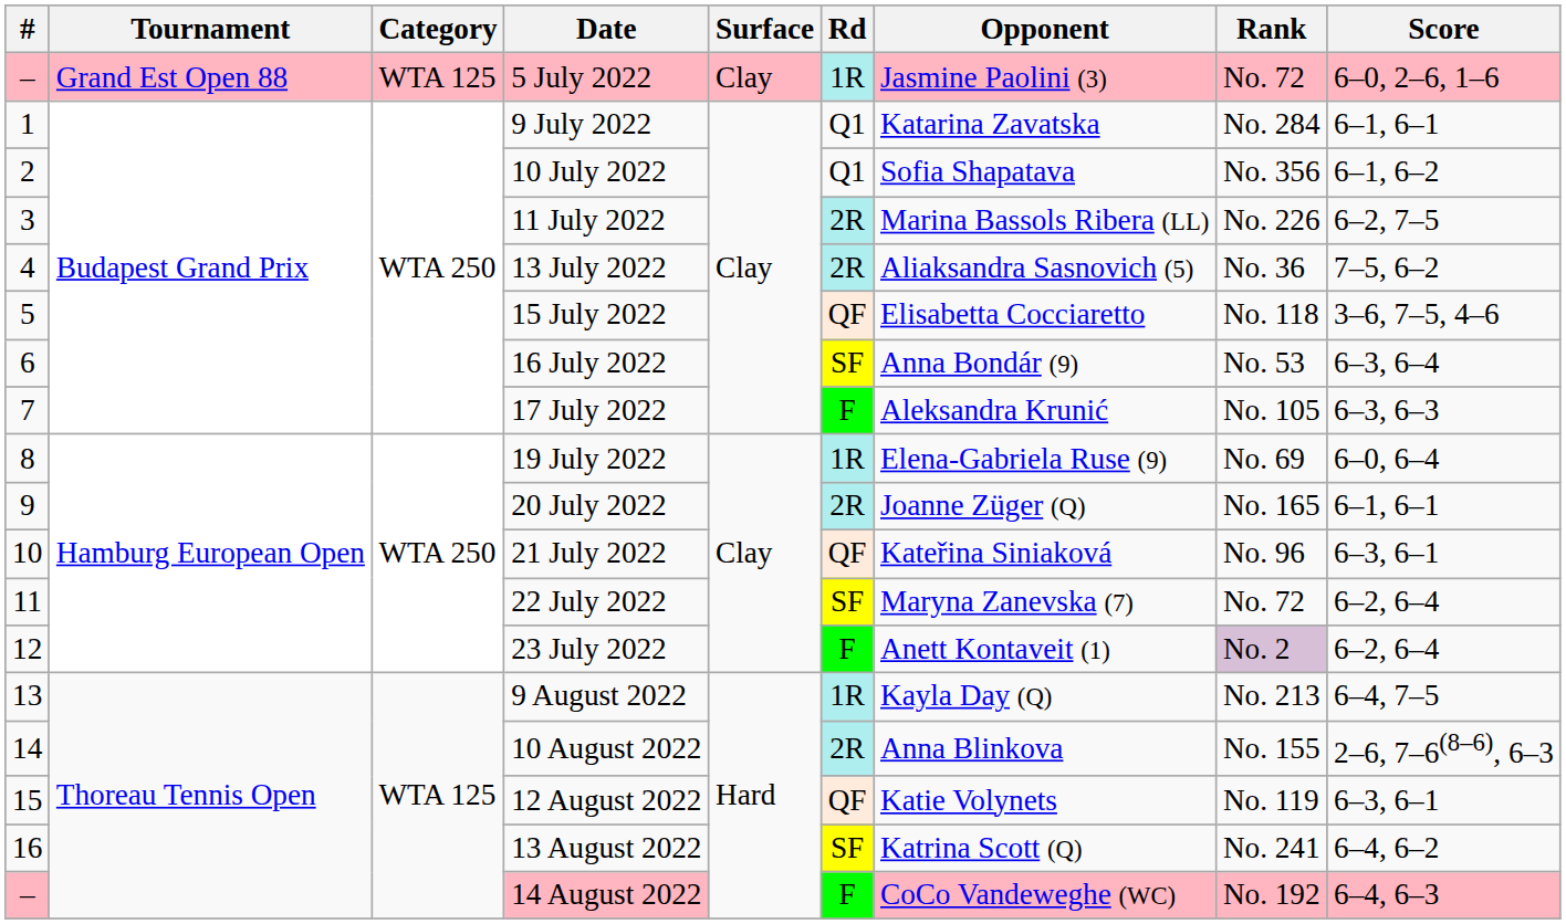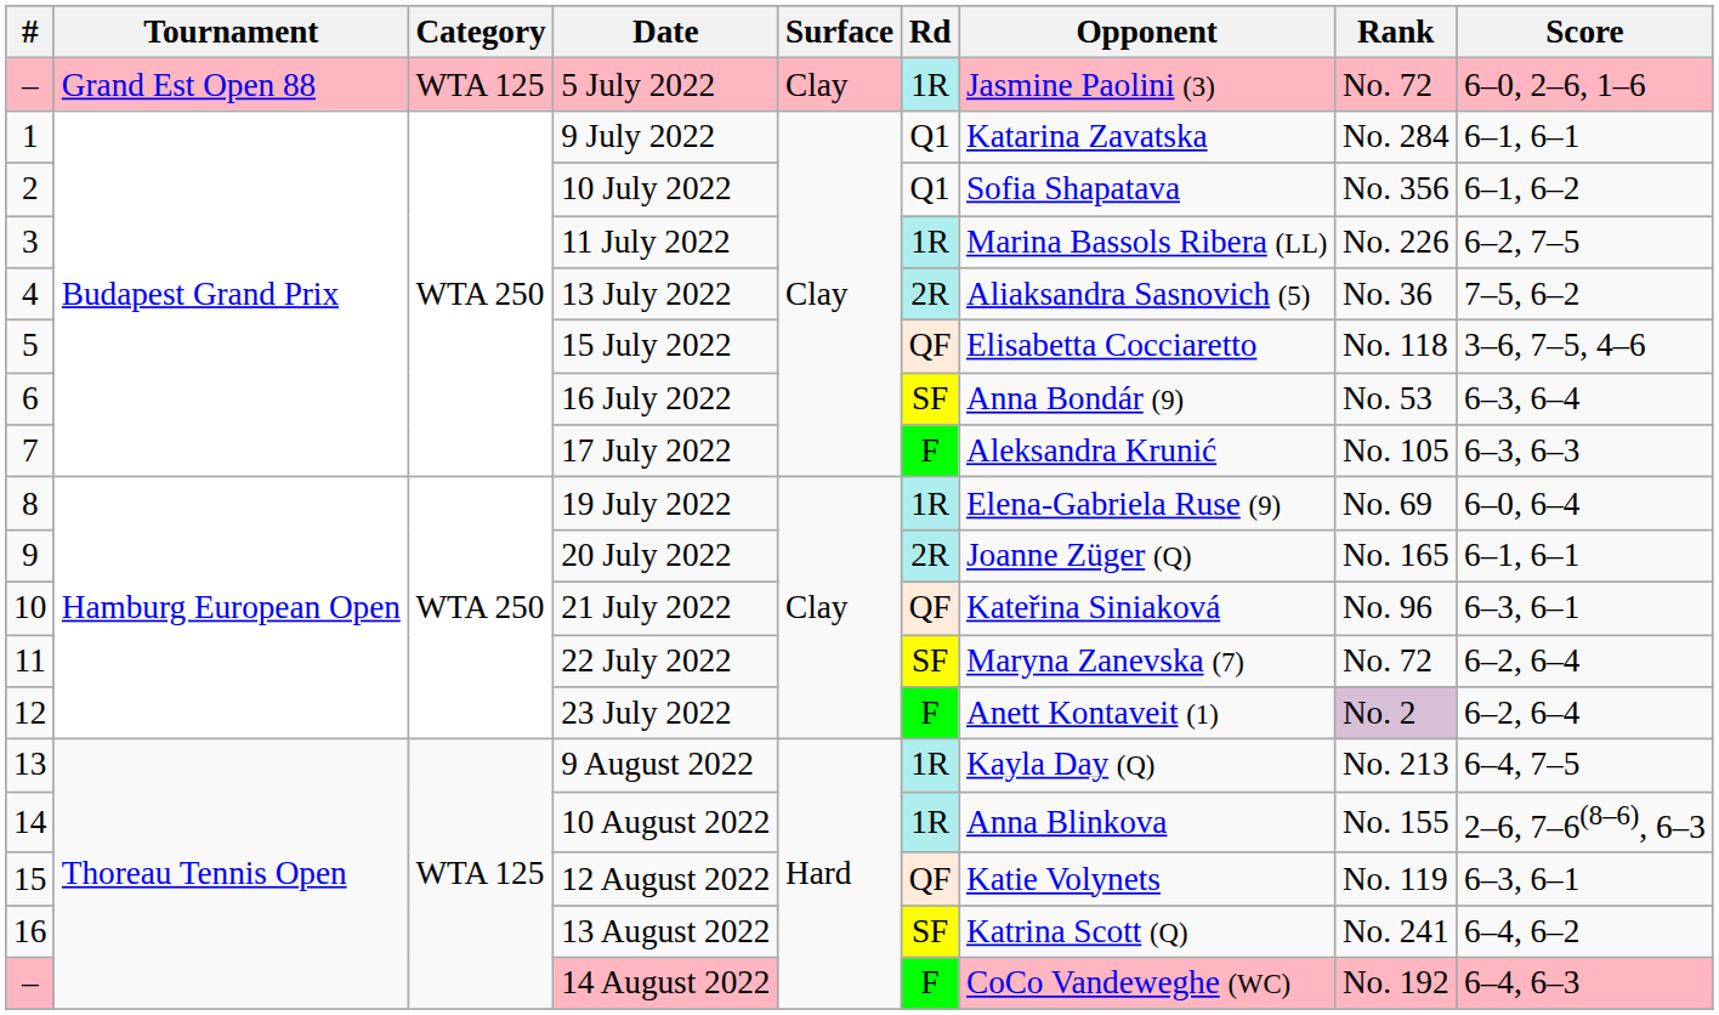11 July 2022 | Rd: 2R -> 1R
10 August 2022 | Rd: 2R -> 1R
